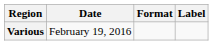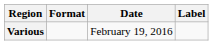columns swapped: Date <-> Format
